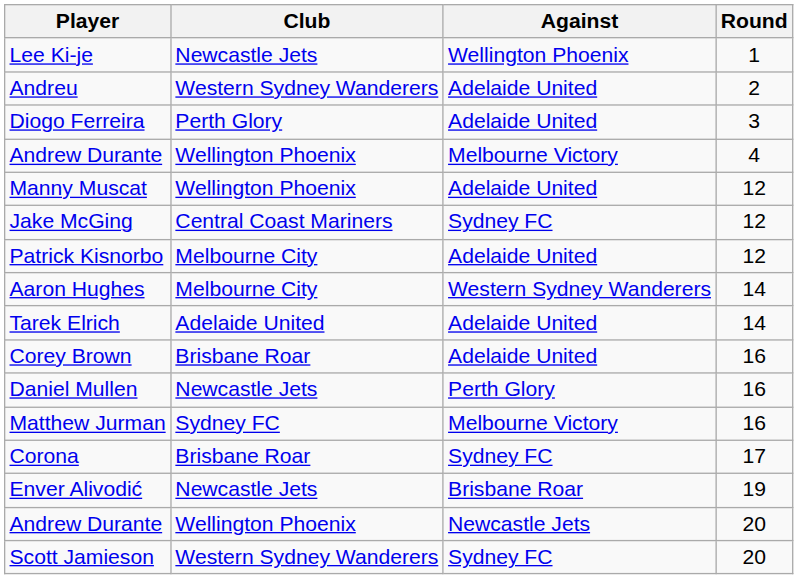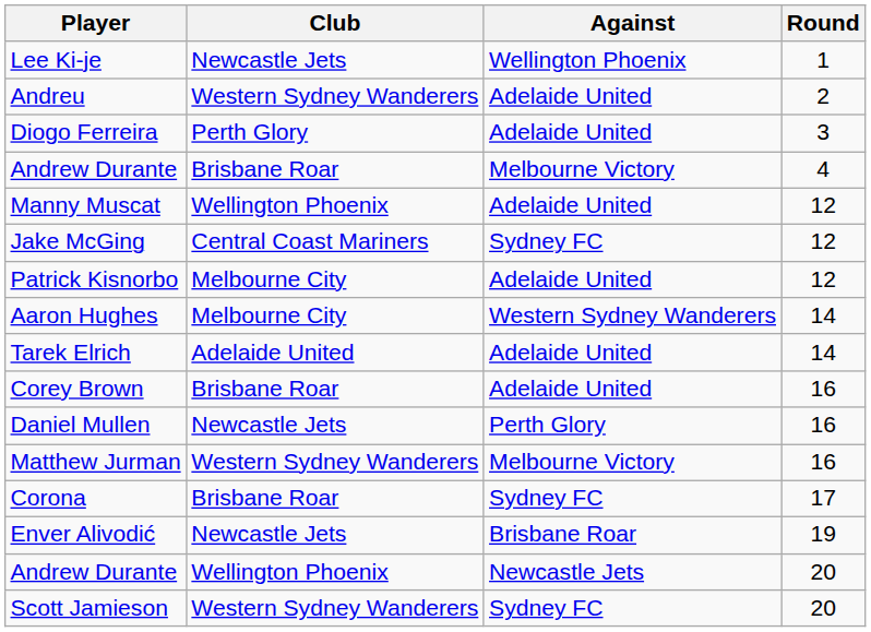Andrew Durante / 4 | Club: Wellington Phoenix -> Brisbane Roar
Matthew Jurman | Club: Sydney FC -> Western Sydney Wanderers
